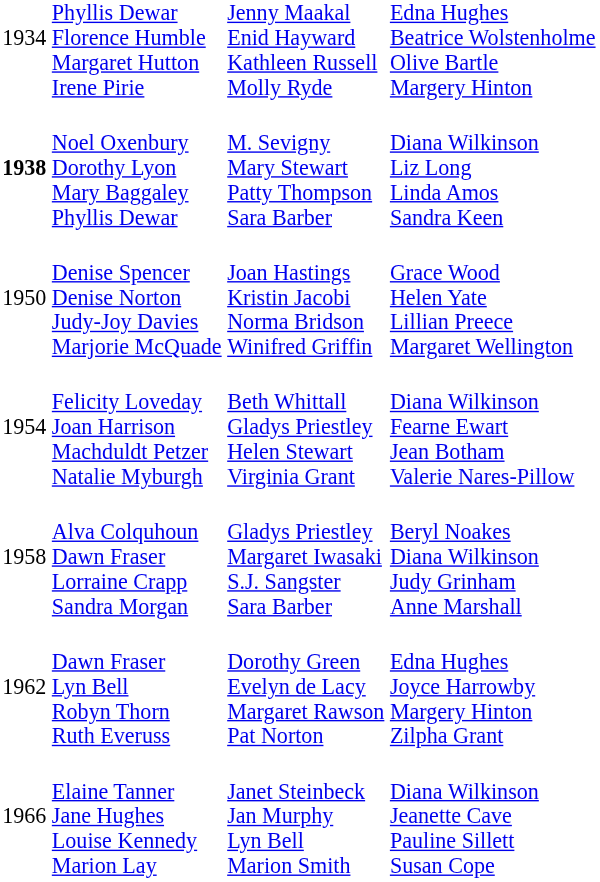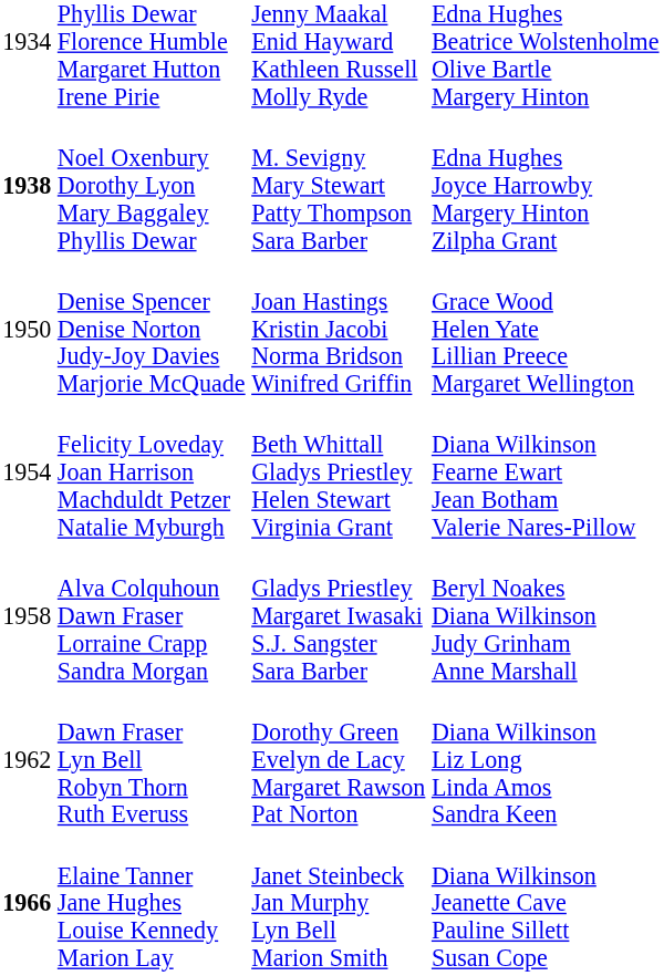Noel Oxenbury Dorothy Lyon Mary Baggaley Phyllis Dewar | column 4: Diana Wilkinson Liz Long Linda Amos Sandra Keen -> Edna Hughes Joyce Harrowby Margery Hinton Zilpha Grant
Dawn Fraser Lyn Bell Robyn Thorn Ruth Everuss | column 4: Edna Hughes Joyce Harrowby Margery Hinton Zilpha Grant -> Diana Wilkinson Liz Long Linda Amos Sandra Keen
Elaine Tanner Jane Hughes Louise Kennedy Marion Lay | column 1: normal -> bold
